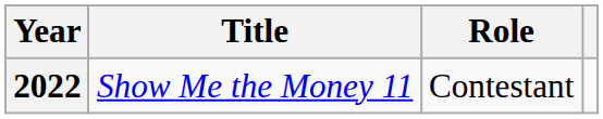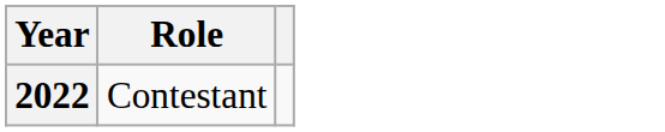- column: Title | Show Me the Money 11
